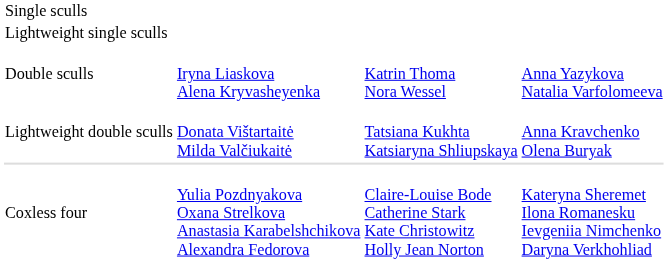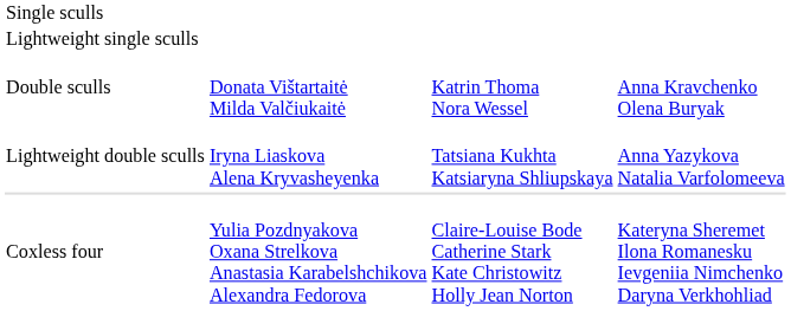Double sculls | column 2: Iryna Liaskova Alena Kryvasheyenka -> Donata Vištartaitė Milda Valčiukaitė
Double sculls | column 4: Anna Yazykova Natalia Varfolomeeva -> Anna Kravchenko Olena Buryak
Lightweight double sculls | column 2: Donata Vištartaitė Milda Valčiukaitė -> Iryna Liaskova Alena Kryvasheyenka
Lightweight double sculls | column 4: Anna Kravchenko Olena Buryak -> Anna Yazykova Natalia Varfolomeeva
